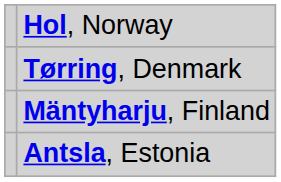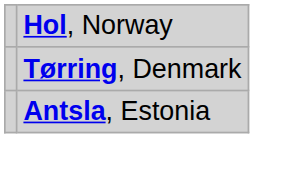- row: Mäntyharju, Finland
